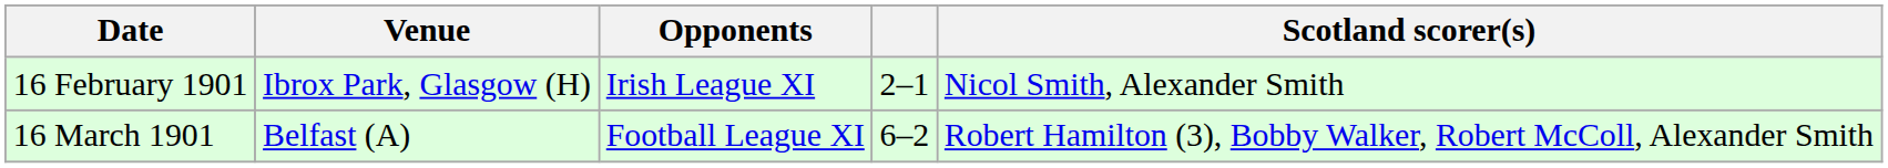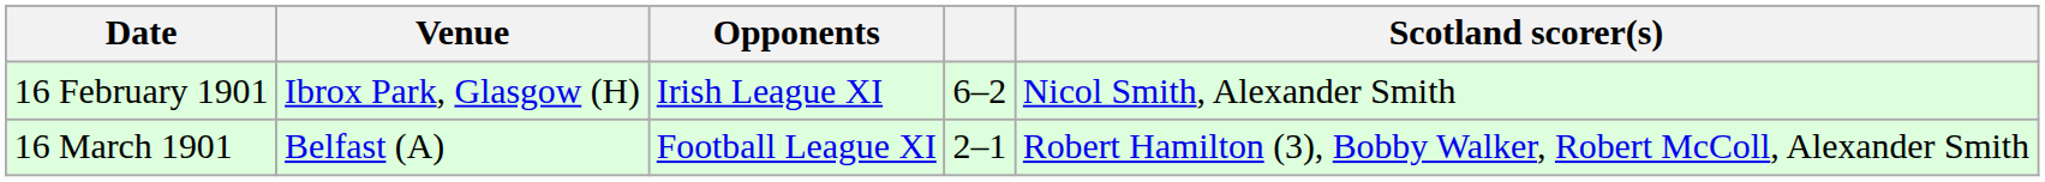16 February 1901 | column 4: 2–1 -> 6–2
16 March 1901 | column 4: 6–2 -> 2–1
